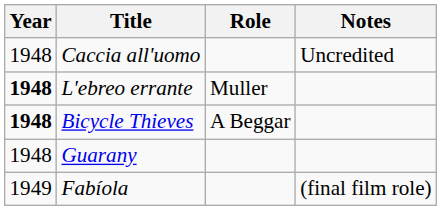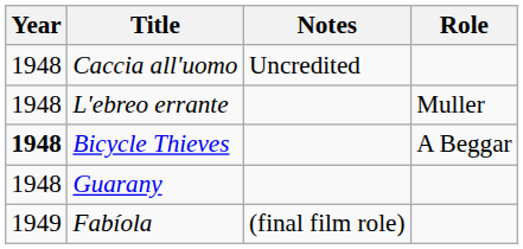columns swapped: Role <-> Notes
L'ebreo errante | Year: bold -> normal
